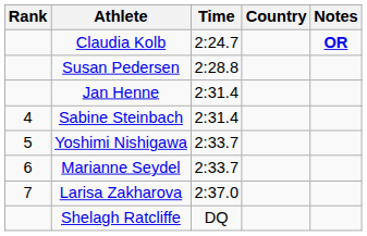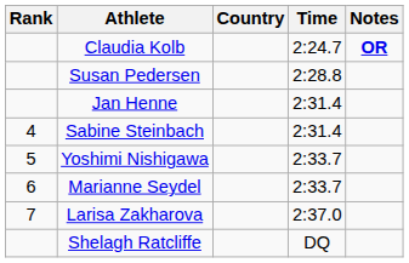columns swapped: Country <-> Time
